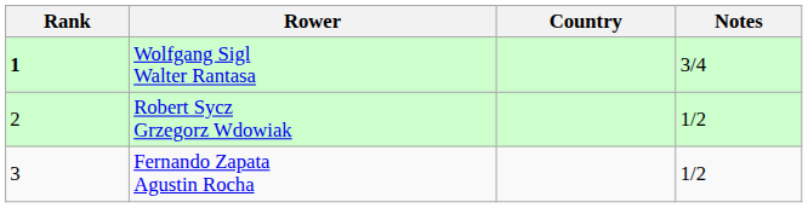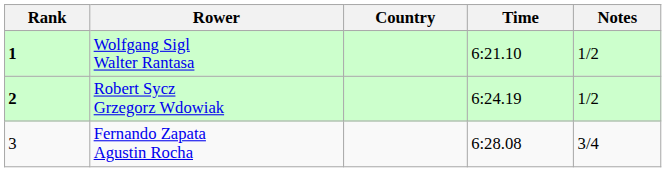+ column: Time | 6:21.10 | 6:24.19 | 6:28.08
Wolfgang Sigl Walter Rantasa | Notes: 3/4 -> 1/2
Robert Sycz Grzegorz Wdowiak | Rank: normal -> bold
Fernando Zapata Agustin Rocha | Notes: 1/2 -> 3/4
